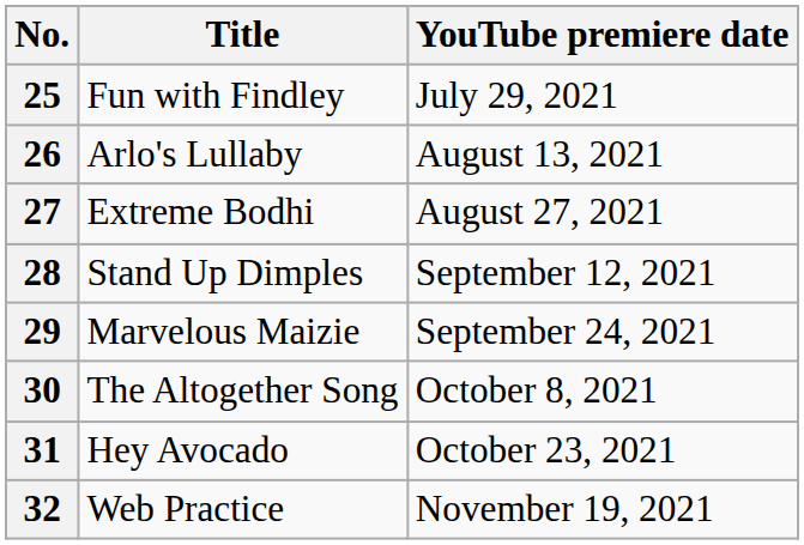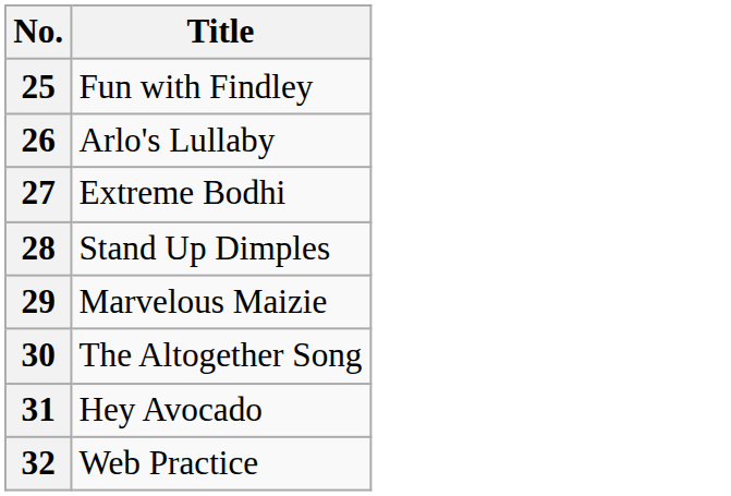- column: YouTube premiere date | July 29, 2021 | August 13, 2021 | August 27, 2021 | September 12, 2021 | September 24, 2021 | October 8, 2021 | October 23, 2021 | November 19, 2021
